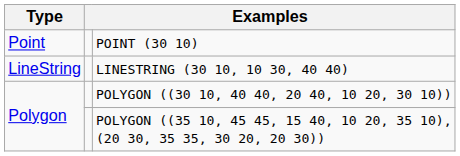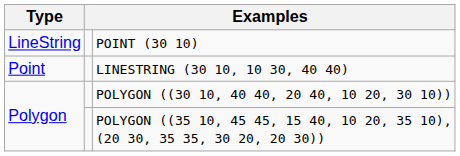POINT (30 10) | Type: Point -> LineString
LINESTRING (30 10, 10 30, 40 40) | Type: LineString -> Point
